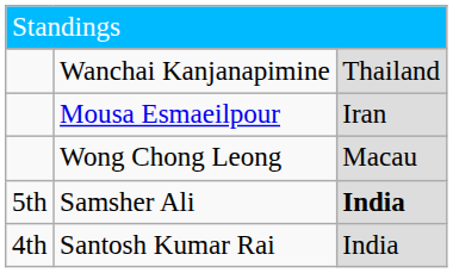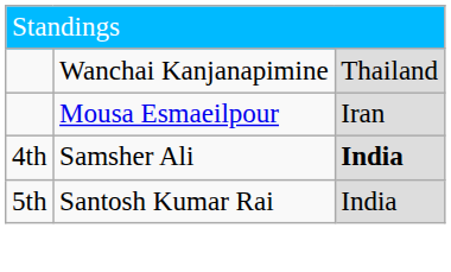- row: Wong Chong Leong | Macau
Samsher Ali | column 1: 5th -> 4th
Santosh Kumar Rai | column 1: 4th -> 5th
